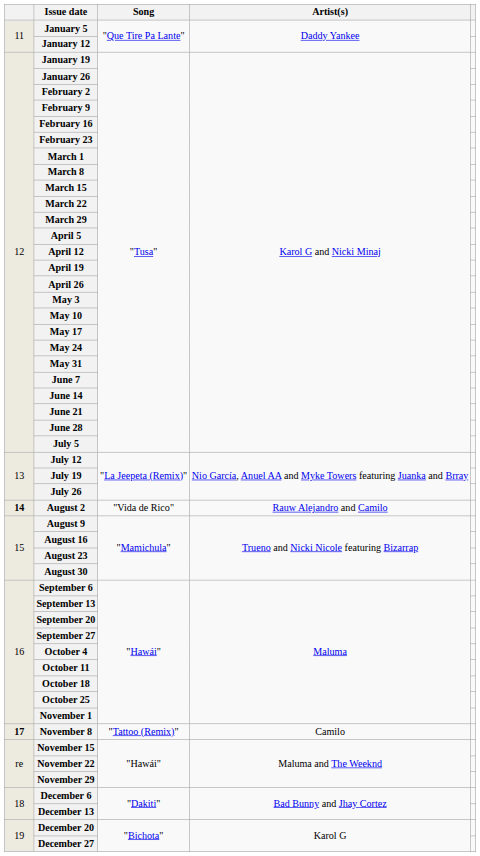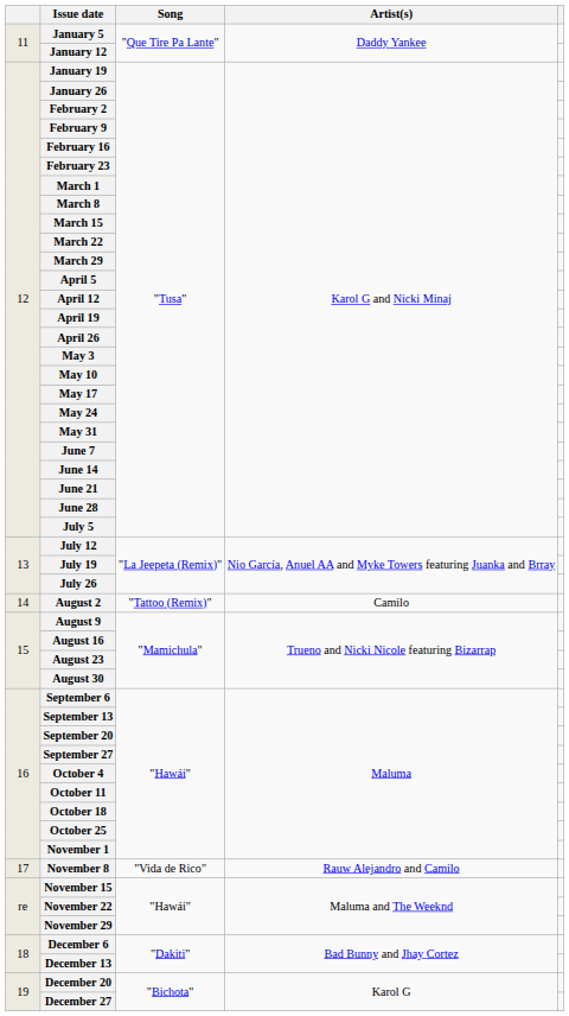August 2 | column 1: bold -> normal
August 2 | Song: "Vida de Rico" -> "Tattoo (Remix)"
August 2 | Artist(s): Rauw Alejandro and Camilo -> Camilo
November 8 | column 1: bold -> normal
November 8 | Song: "Tattoo (Remix)" -> "Vida de Rico"
November 8 | Artist(s): Camilo -> Rauw Alejandro and Camilo
